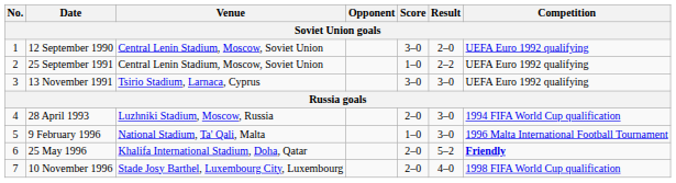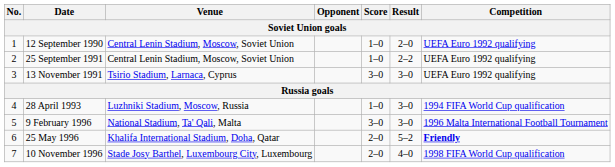12 September 1990 | Score: 3–0 -> 1–0
28 April 1993 | Score: 2–0 -> 1–0
9 February 1996 | Score: 1–0 -> 3–0
